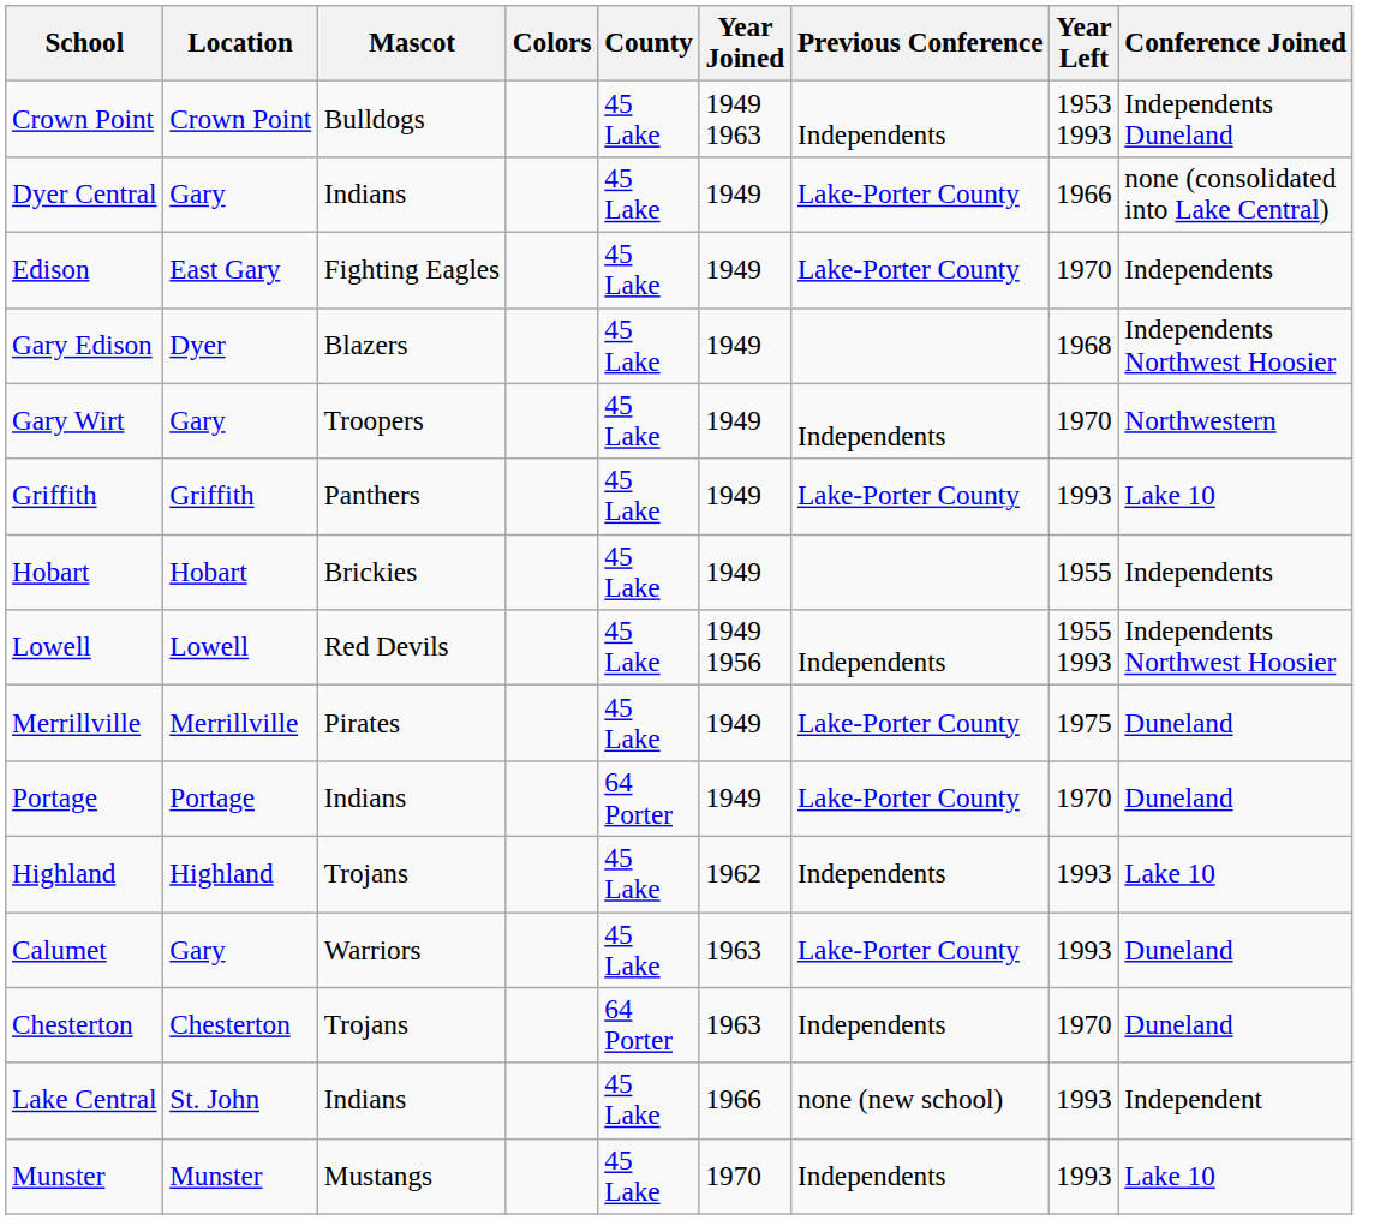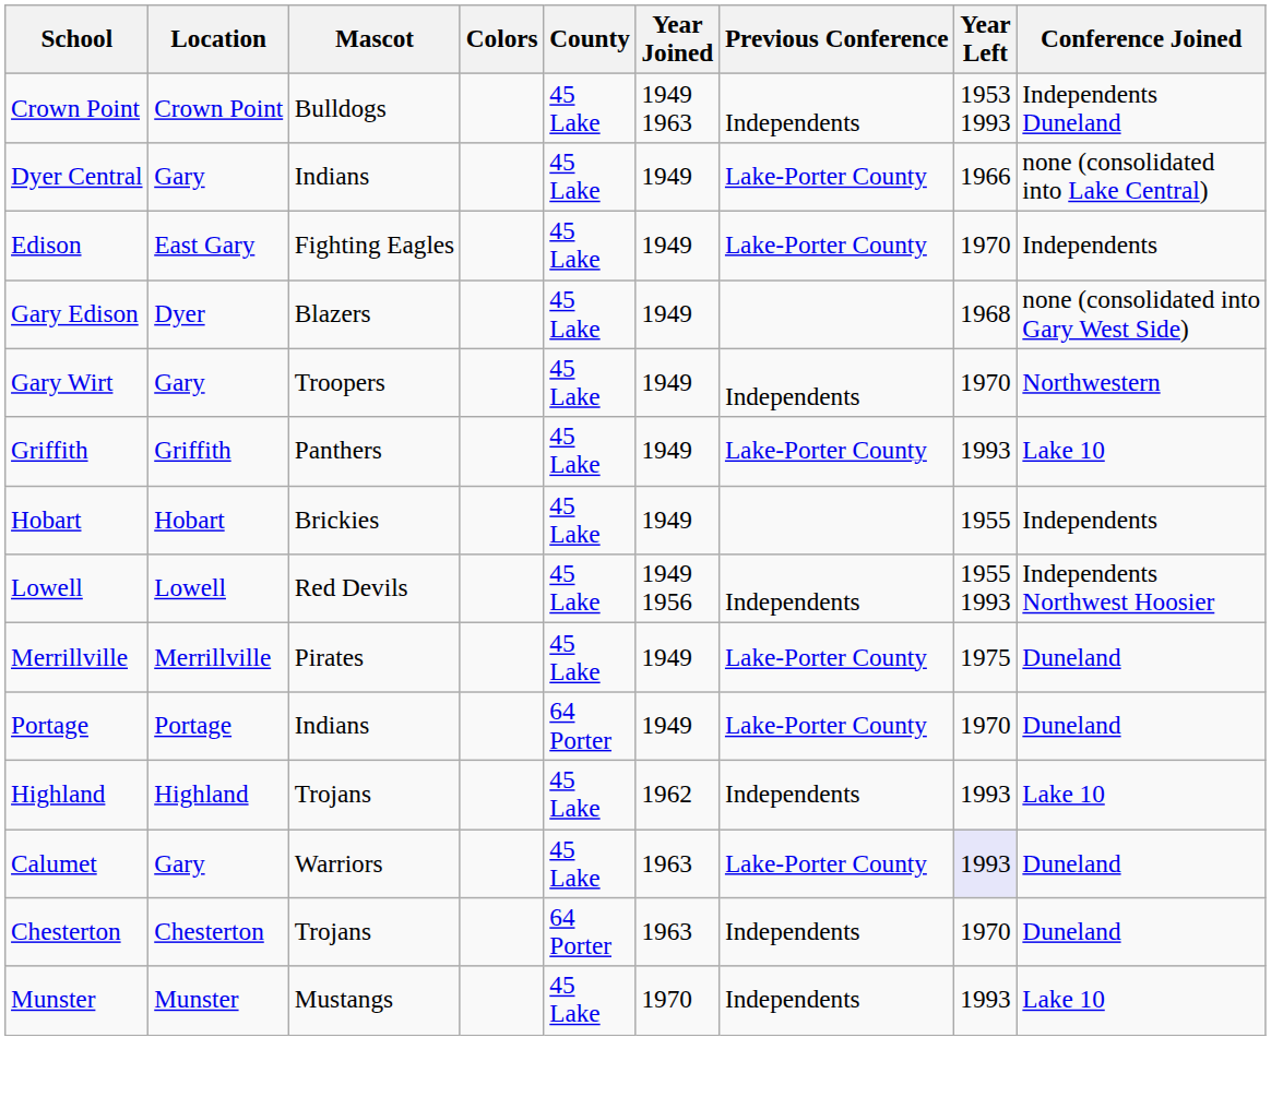Gary Edison | Conference Joined: Independents Northwest Hoosier -> none (consolidated into Gary West Side)
Calumet | Year Left: no background -> lavender background
- row: Lake Central | St. John | Indians | 45 Lake | 1966 | none (new school) | 1993 | Independent
